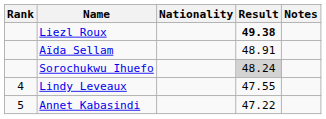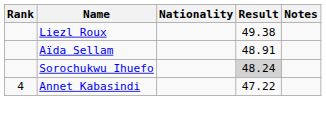Liezl Roux | Result: bold -> normal
- row: 4 | Lindy Leveaux | 47.55
Annet Kabasindi | Rank: 5 -> 4
